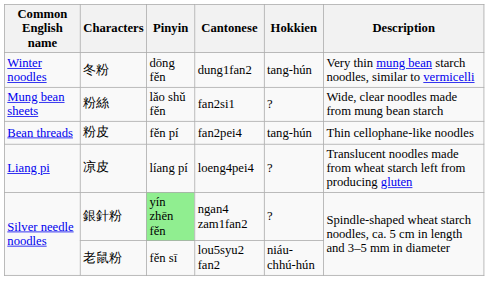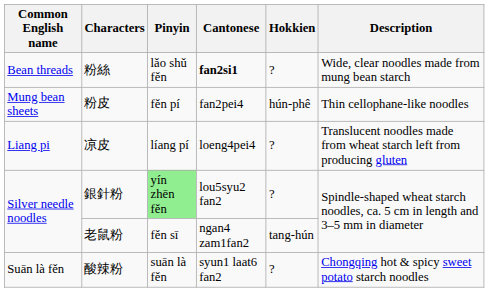- row: Winter noodles | 冬粉 | dōng fěn | dung1fan2 | tang-hún | Very thin mung bean starch noodles, similar to vermicelli
粉絲 | Common English name: Mung bean sheets -> Bean threads
粉絲 | Cantonese: normal -> bold
粉皮 | Common English name: Bean threads -> Mung bean sheets
粉皮 | Hokkien: tang-hún -> hún-phê
銀針粉 | Cantonese: ngan4 zam1fan2 -> lou5syu2 fan2
老鼠粉 | Cantonese: lou5syu2 fan2 -> ngan4 zam1fan2
老鼠粉 | Hokkien: niáu-chhú-hún -> tang-hún
+ row: Suān là fěn | 酸辣粉 | suān là fěn | syun1 laat6 fan2 | ? | Chongqing hot & spicy sweet potato starch noodles
